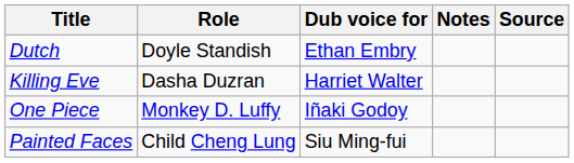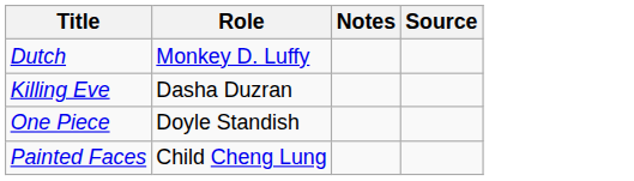- column: Dub voice for | Ethan Embry | Harriet Walter | Iñaki Godoy | Siu Ming-fui
Dutch | Role: Doyle Standish -> Monkey D. Luffy
One Piece | Role: Monkey D. Luffy -> Doyle Standish
